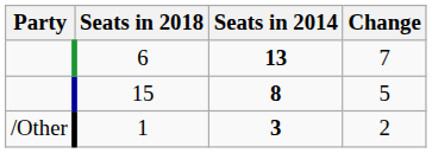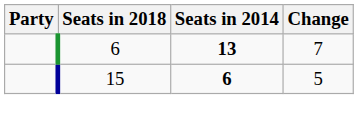15 | Seats in 2014: 8 -> 6
- row: /Other | 1 | 3 | 2
